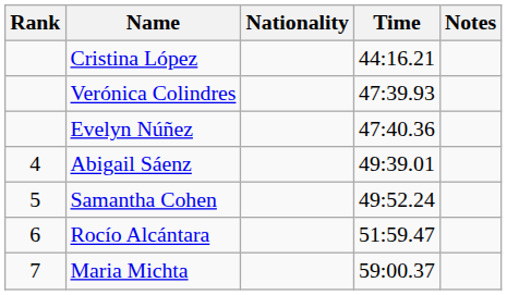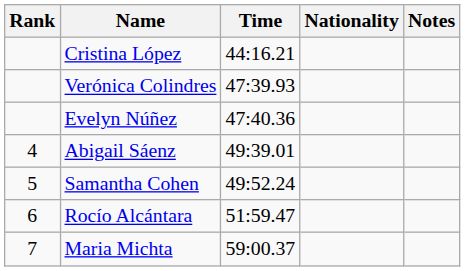columns swapped: Nationality <-> Time
